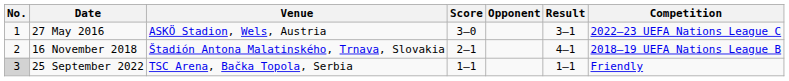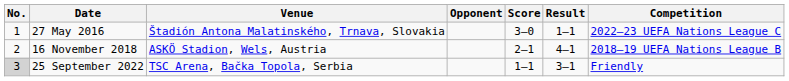columns swapped: Opponent <-> Score
27 May 2016 | Venue: ASKÖ Stadion, Wels, Austria -> Štadión Antona Malatinského, Trnava, Slovakia
27 May 2016 | Result: 3–1 -> 1–1
16 November 2018 | Venue: Štadión Antona Malatinského, Trnava, Slovakia -> ASKÖ Stadion, Wels, Austria
25 September 2022 | Result: 1–1 -> 3–1
